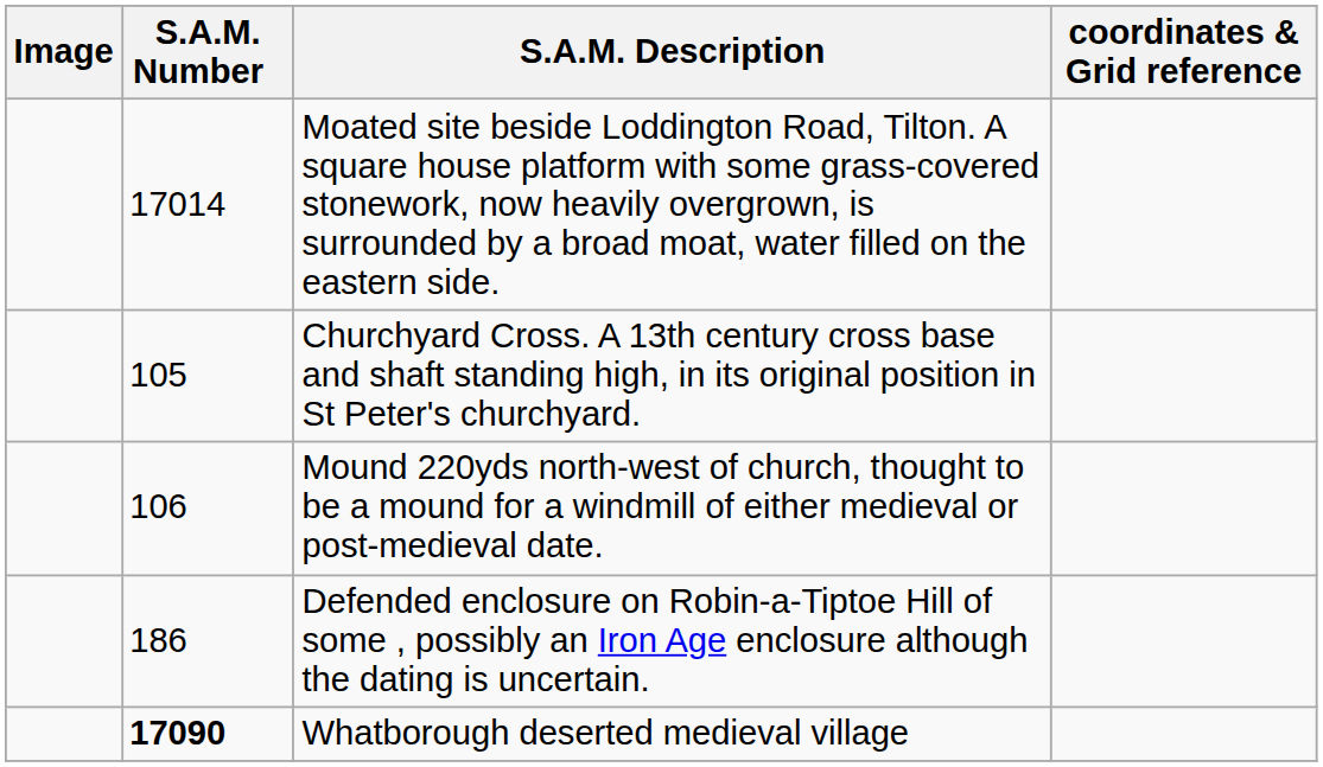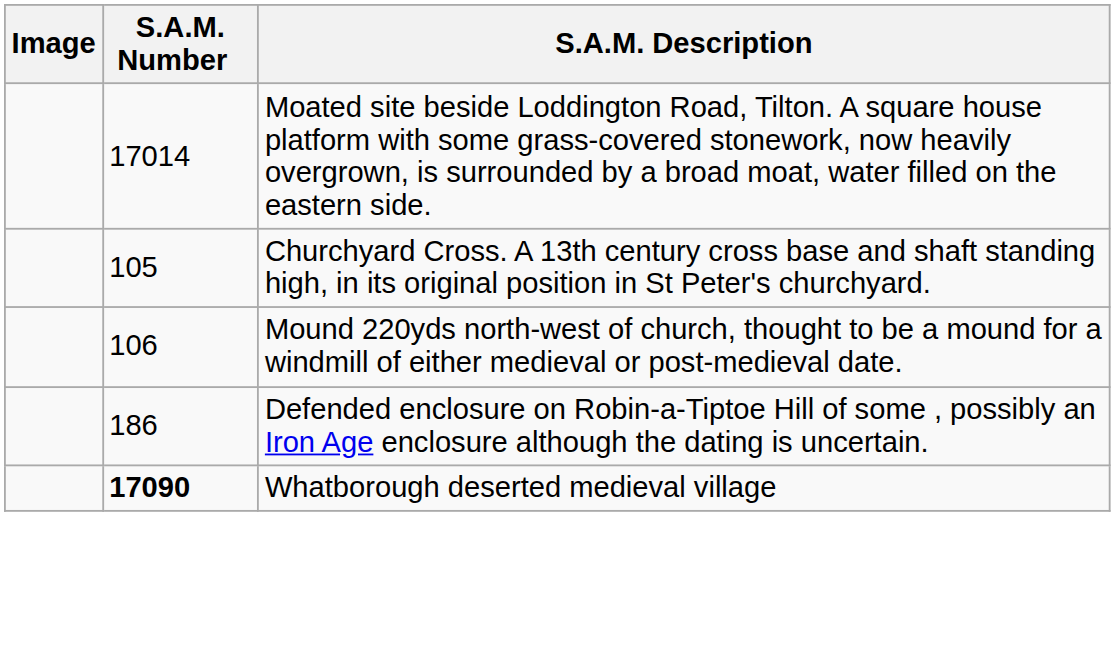- column: coordinates & Grid reference
